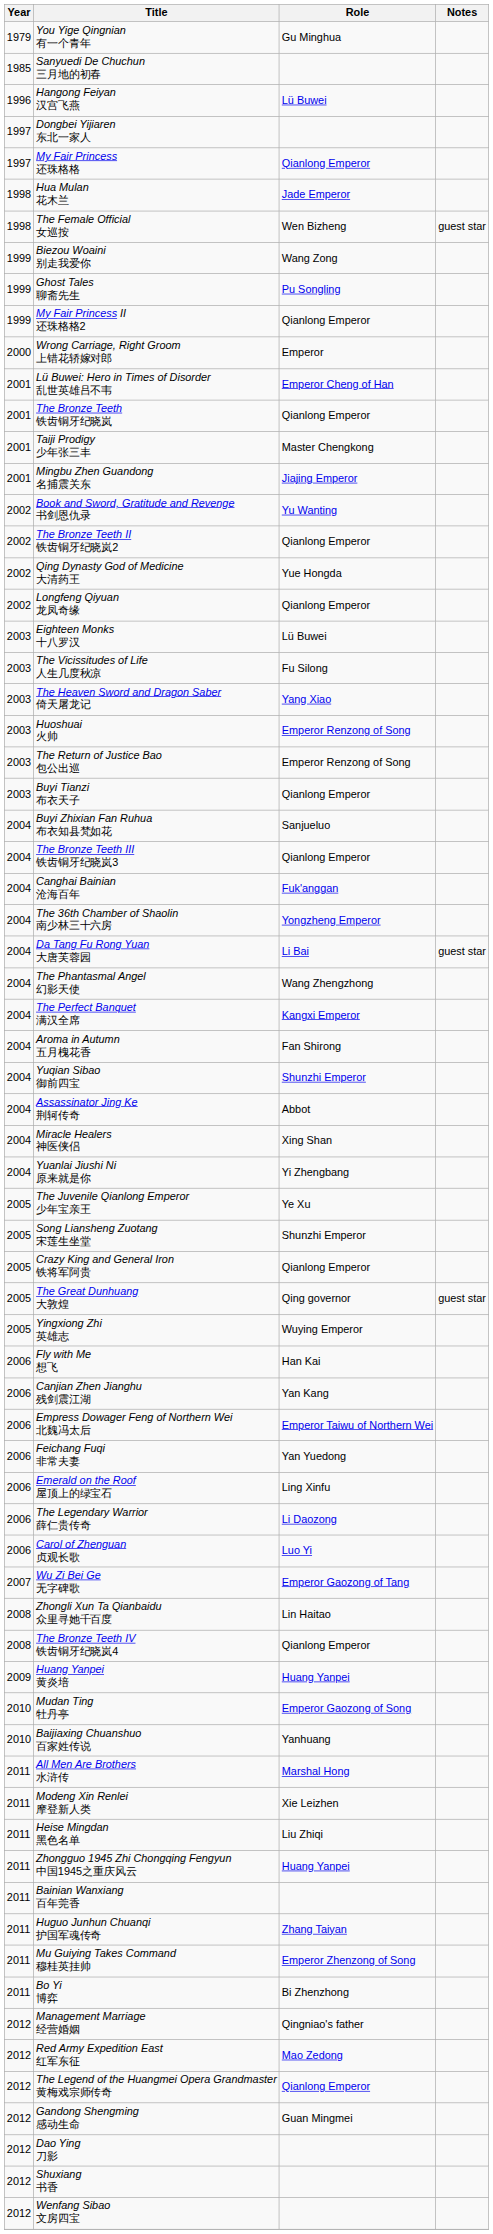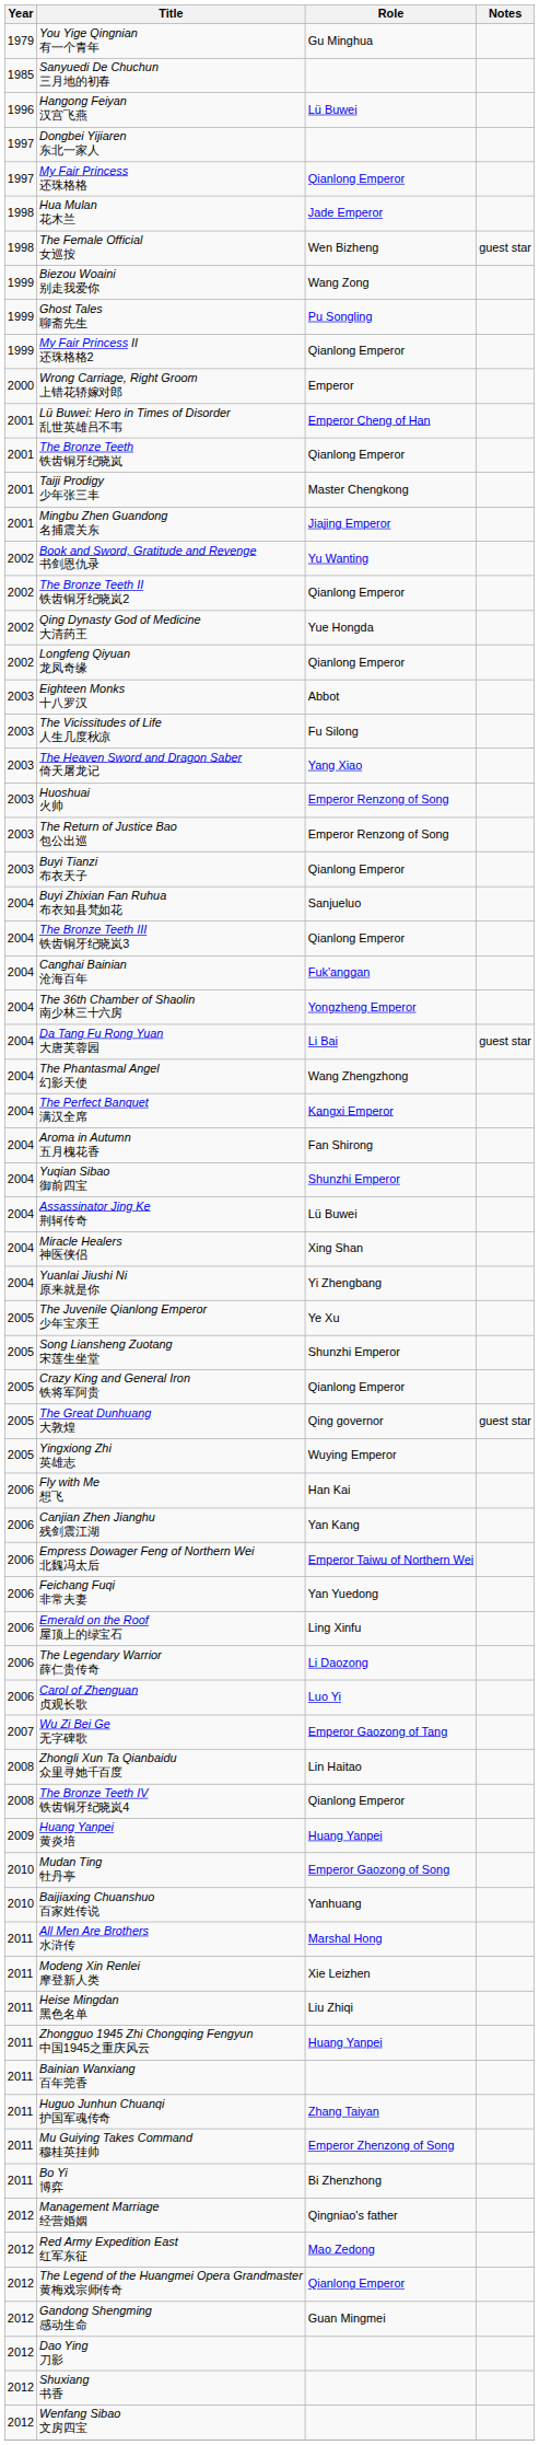Eighteen Monks 十八罗汉 | Role: Lü Buwei -> Abbot
Assassinator Jing Ke 荆轲传奇 | Role: Abbot -> Lü Buwei
